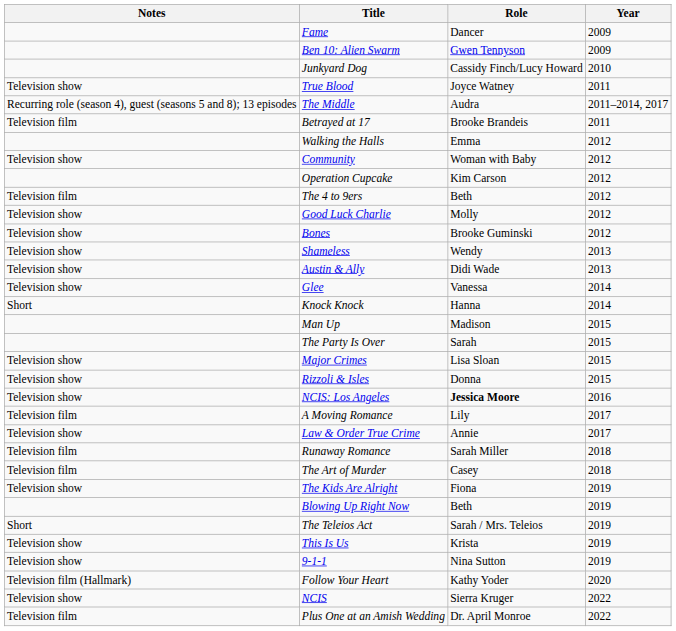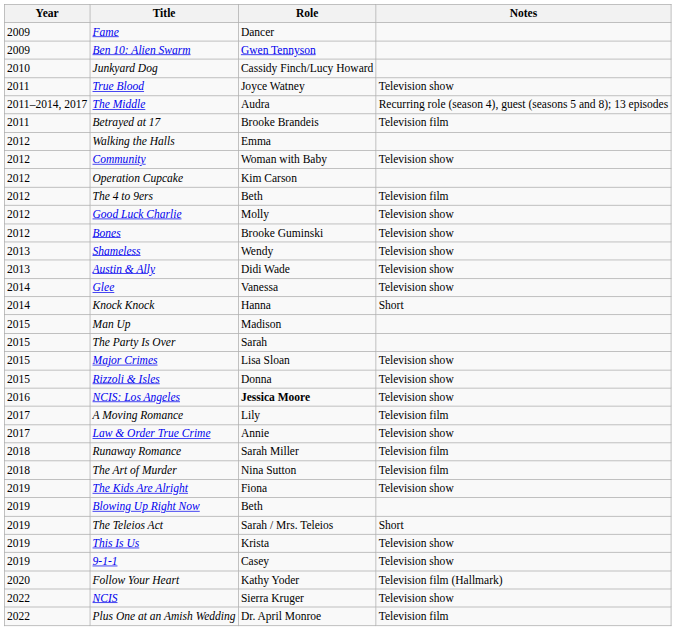columns swapped: Year <-> Notes
The Art of Murder | Role: Casey -> Nina Sutton
9-1-1 | Role: Nina Sutton -> Casey
